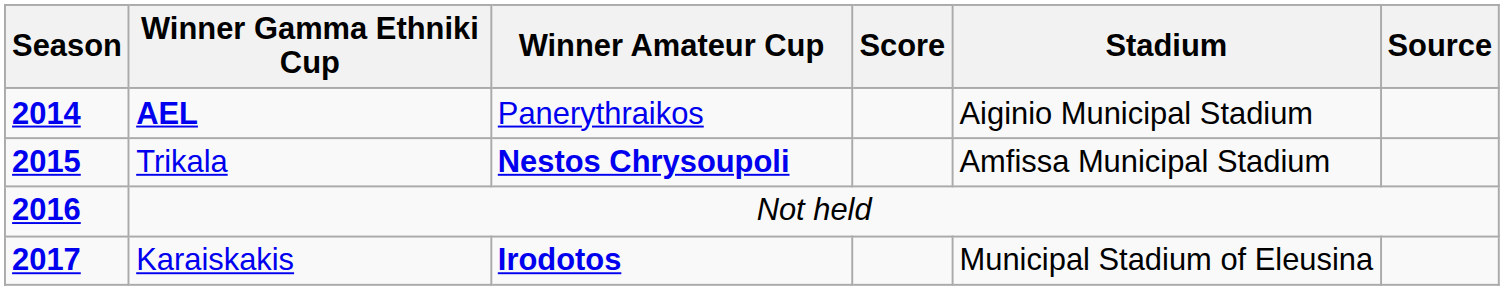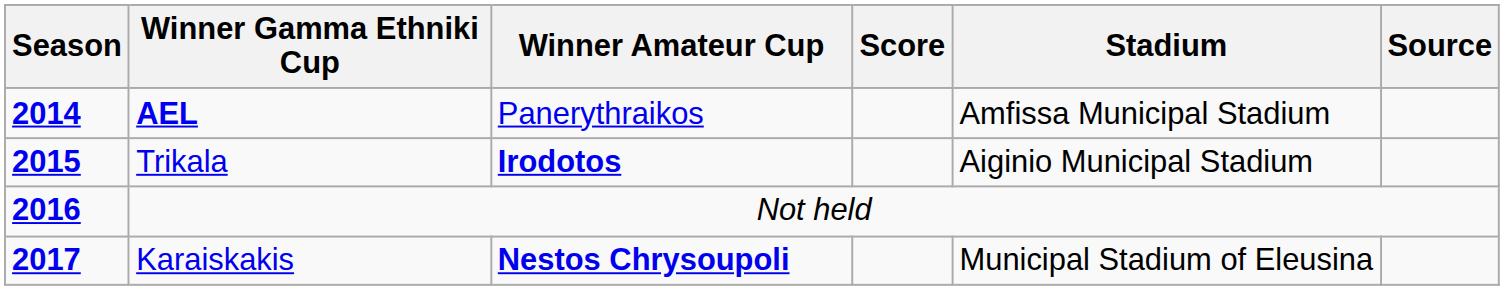AEL | Stadium: Aiginio Municipal Stadium -> Amfissa Municipal Stadium
Trikala | Winner Amateur Cup: Nestos Chrysoupoli -> Irodotos
Trikala | Stadium: Amfissa Municipal Stadium -> Aiginio Municipal Stadium
Karaiskakis | Winner Amateur Cup: Irodotos -> Nestos Chrysoupoli
